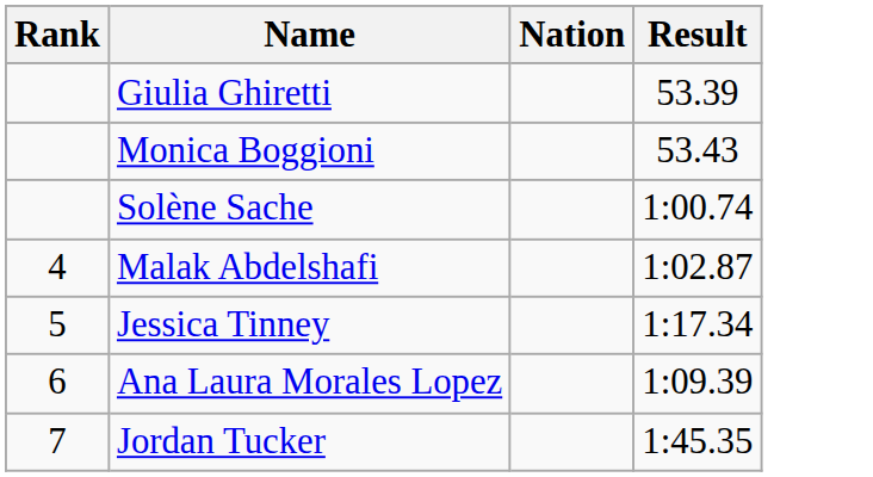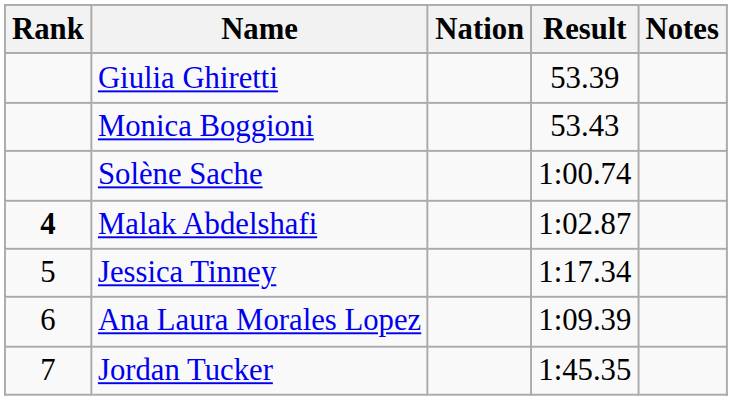+ column: Notes
Malak Abdelshafi | Rank: normal -> bold
